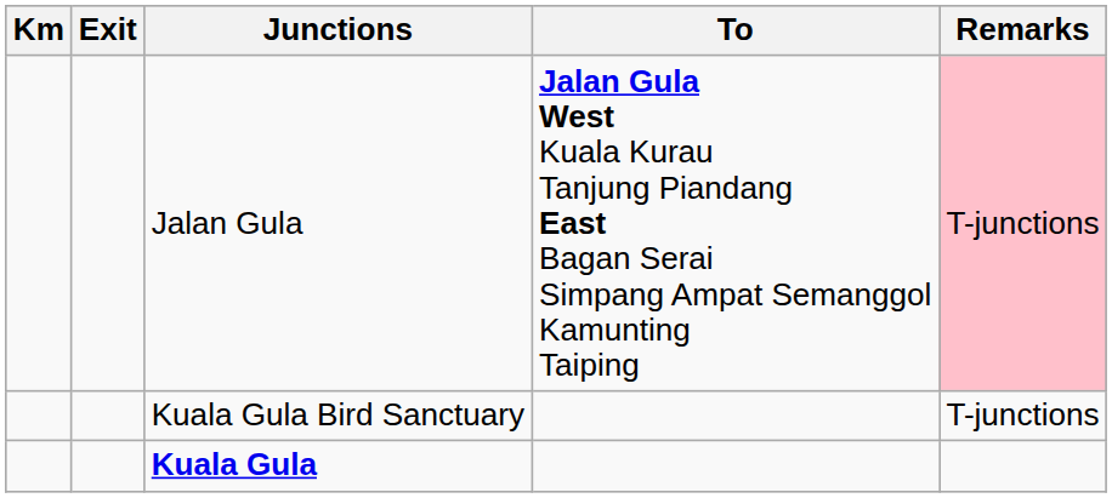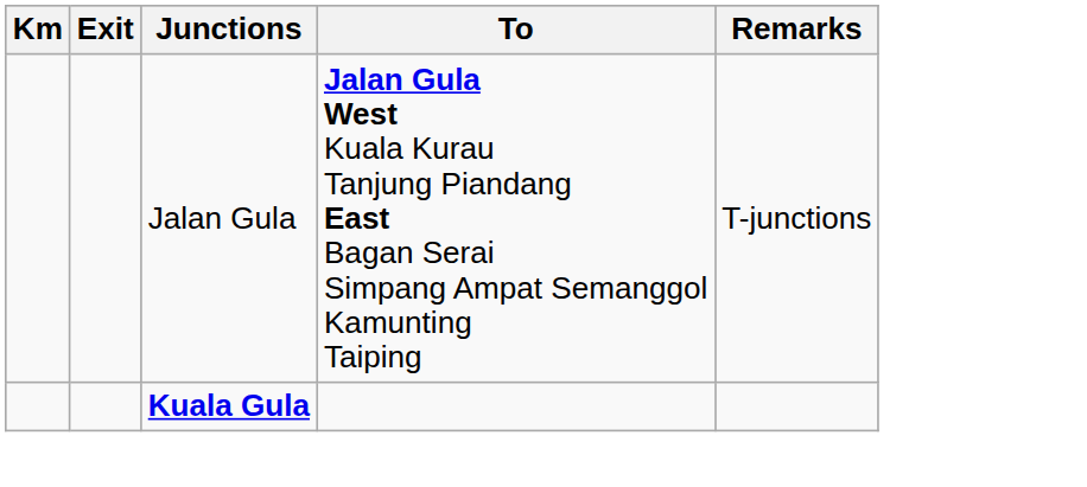Jalan Gula | Remarks: pink background -> no background
- row: Kuala Gula Bird Sanctuary | T-junctions
